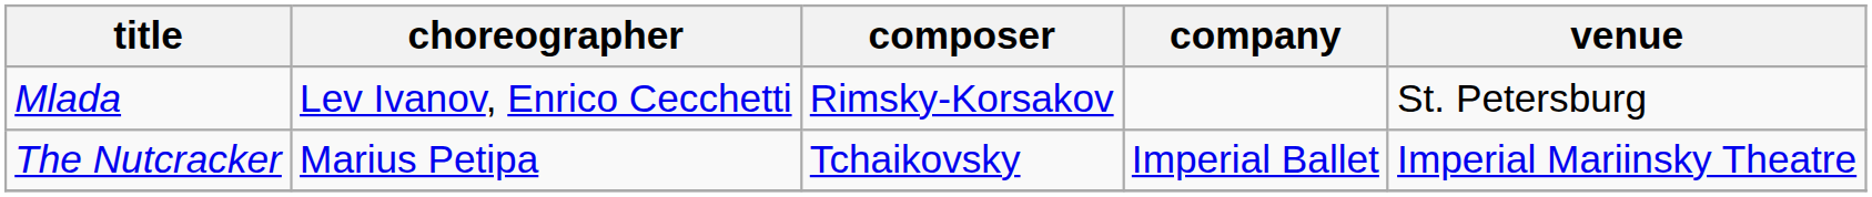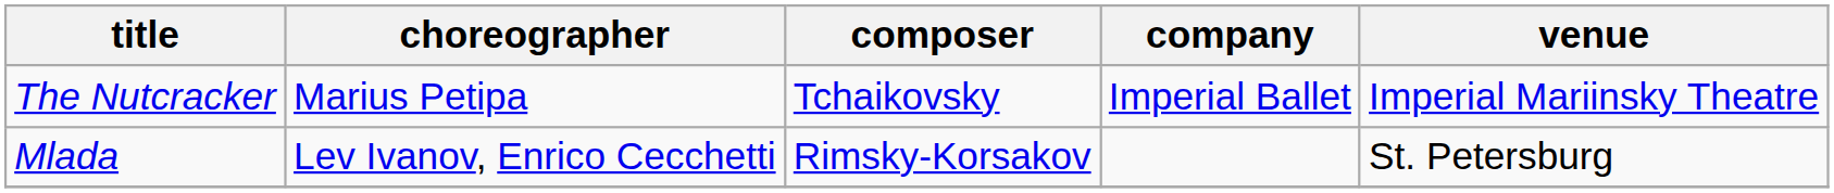rows swapped: Mlada <-> The Nutcracker
